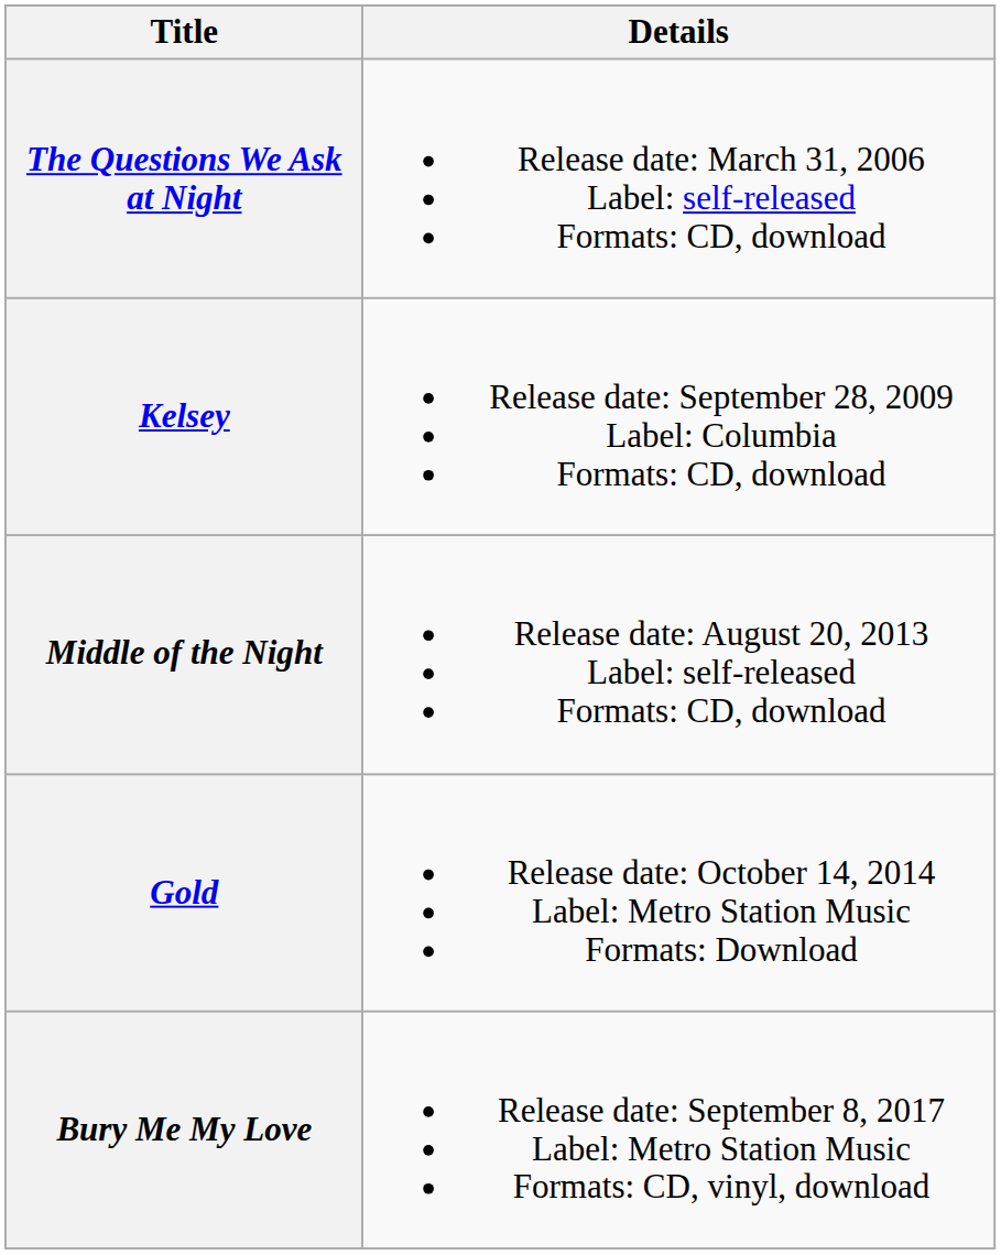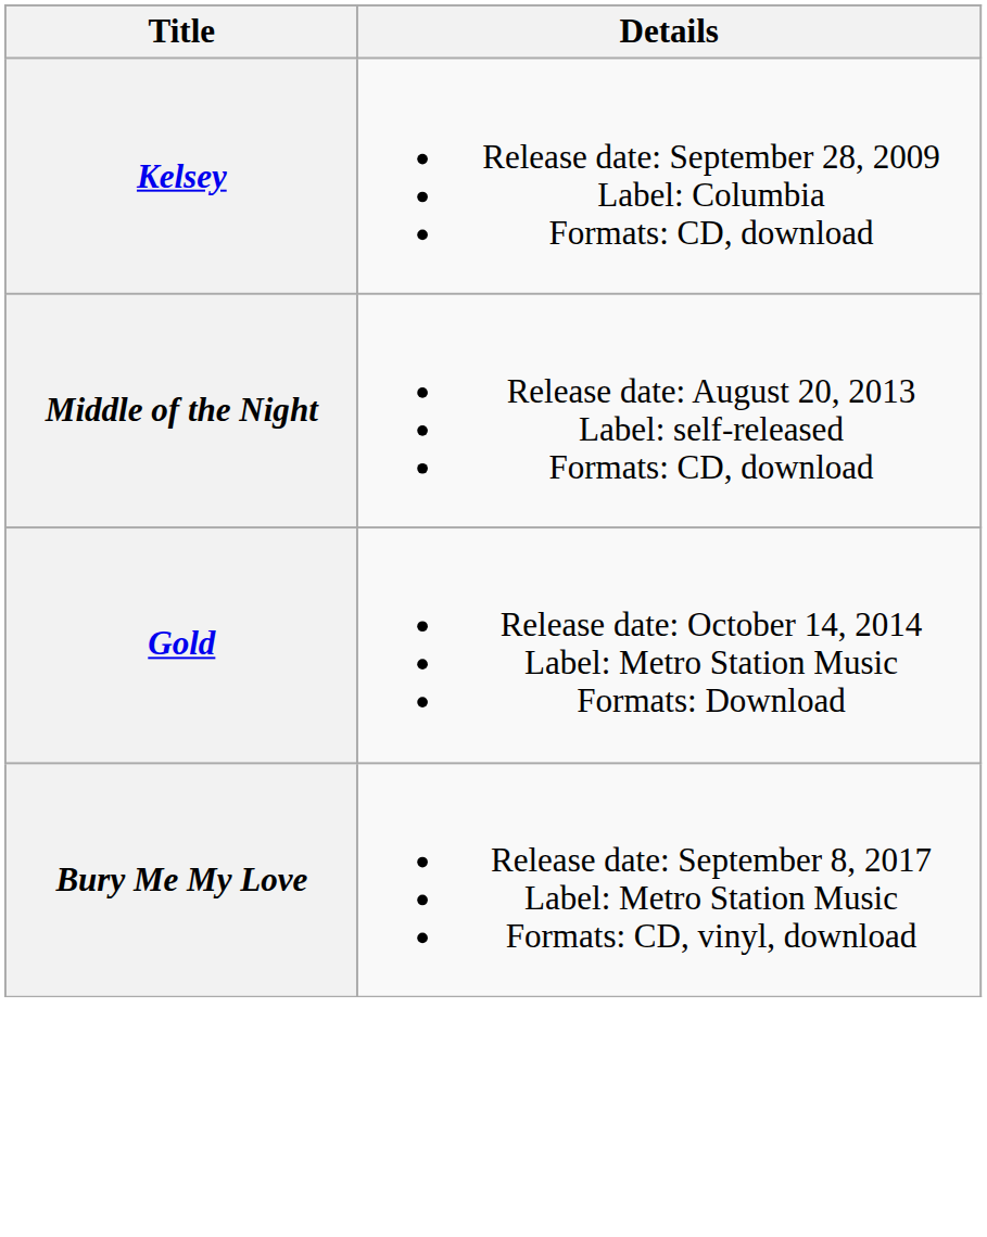- row: The Questions We Ask at Night | Release date: March 31, 2006 Label: self-released Formats: CD, download
